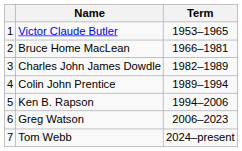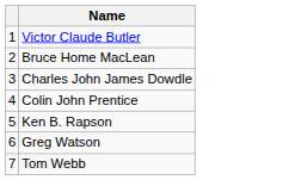- column: Term | 1953–1965 | 1966–1981 | 1982–1989 | 1989–1994 | 1994–2006 | 2006–2023 | 2024–present
